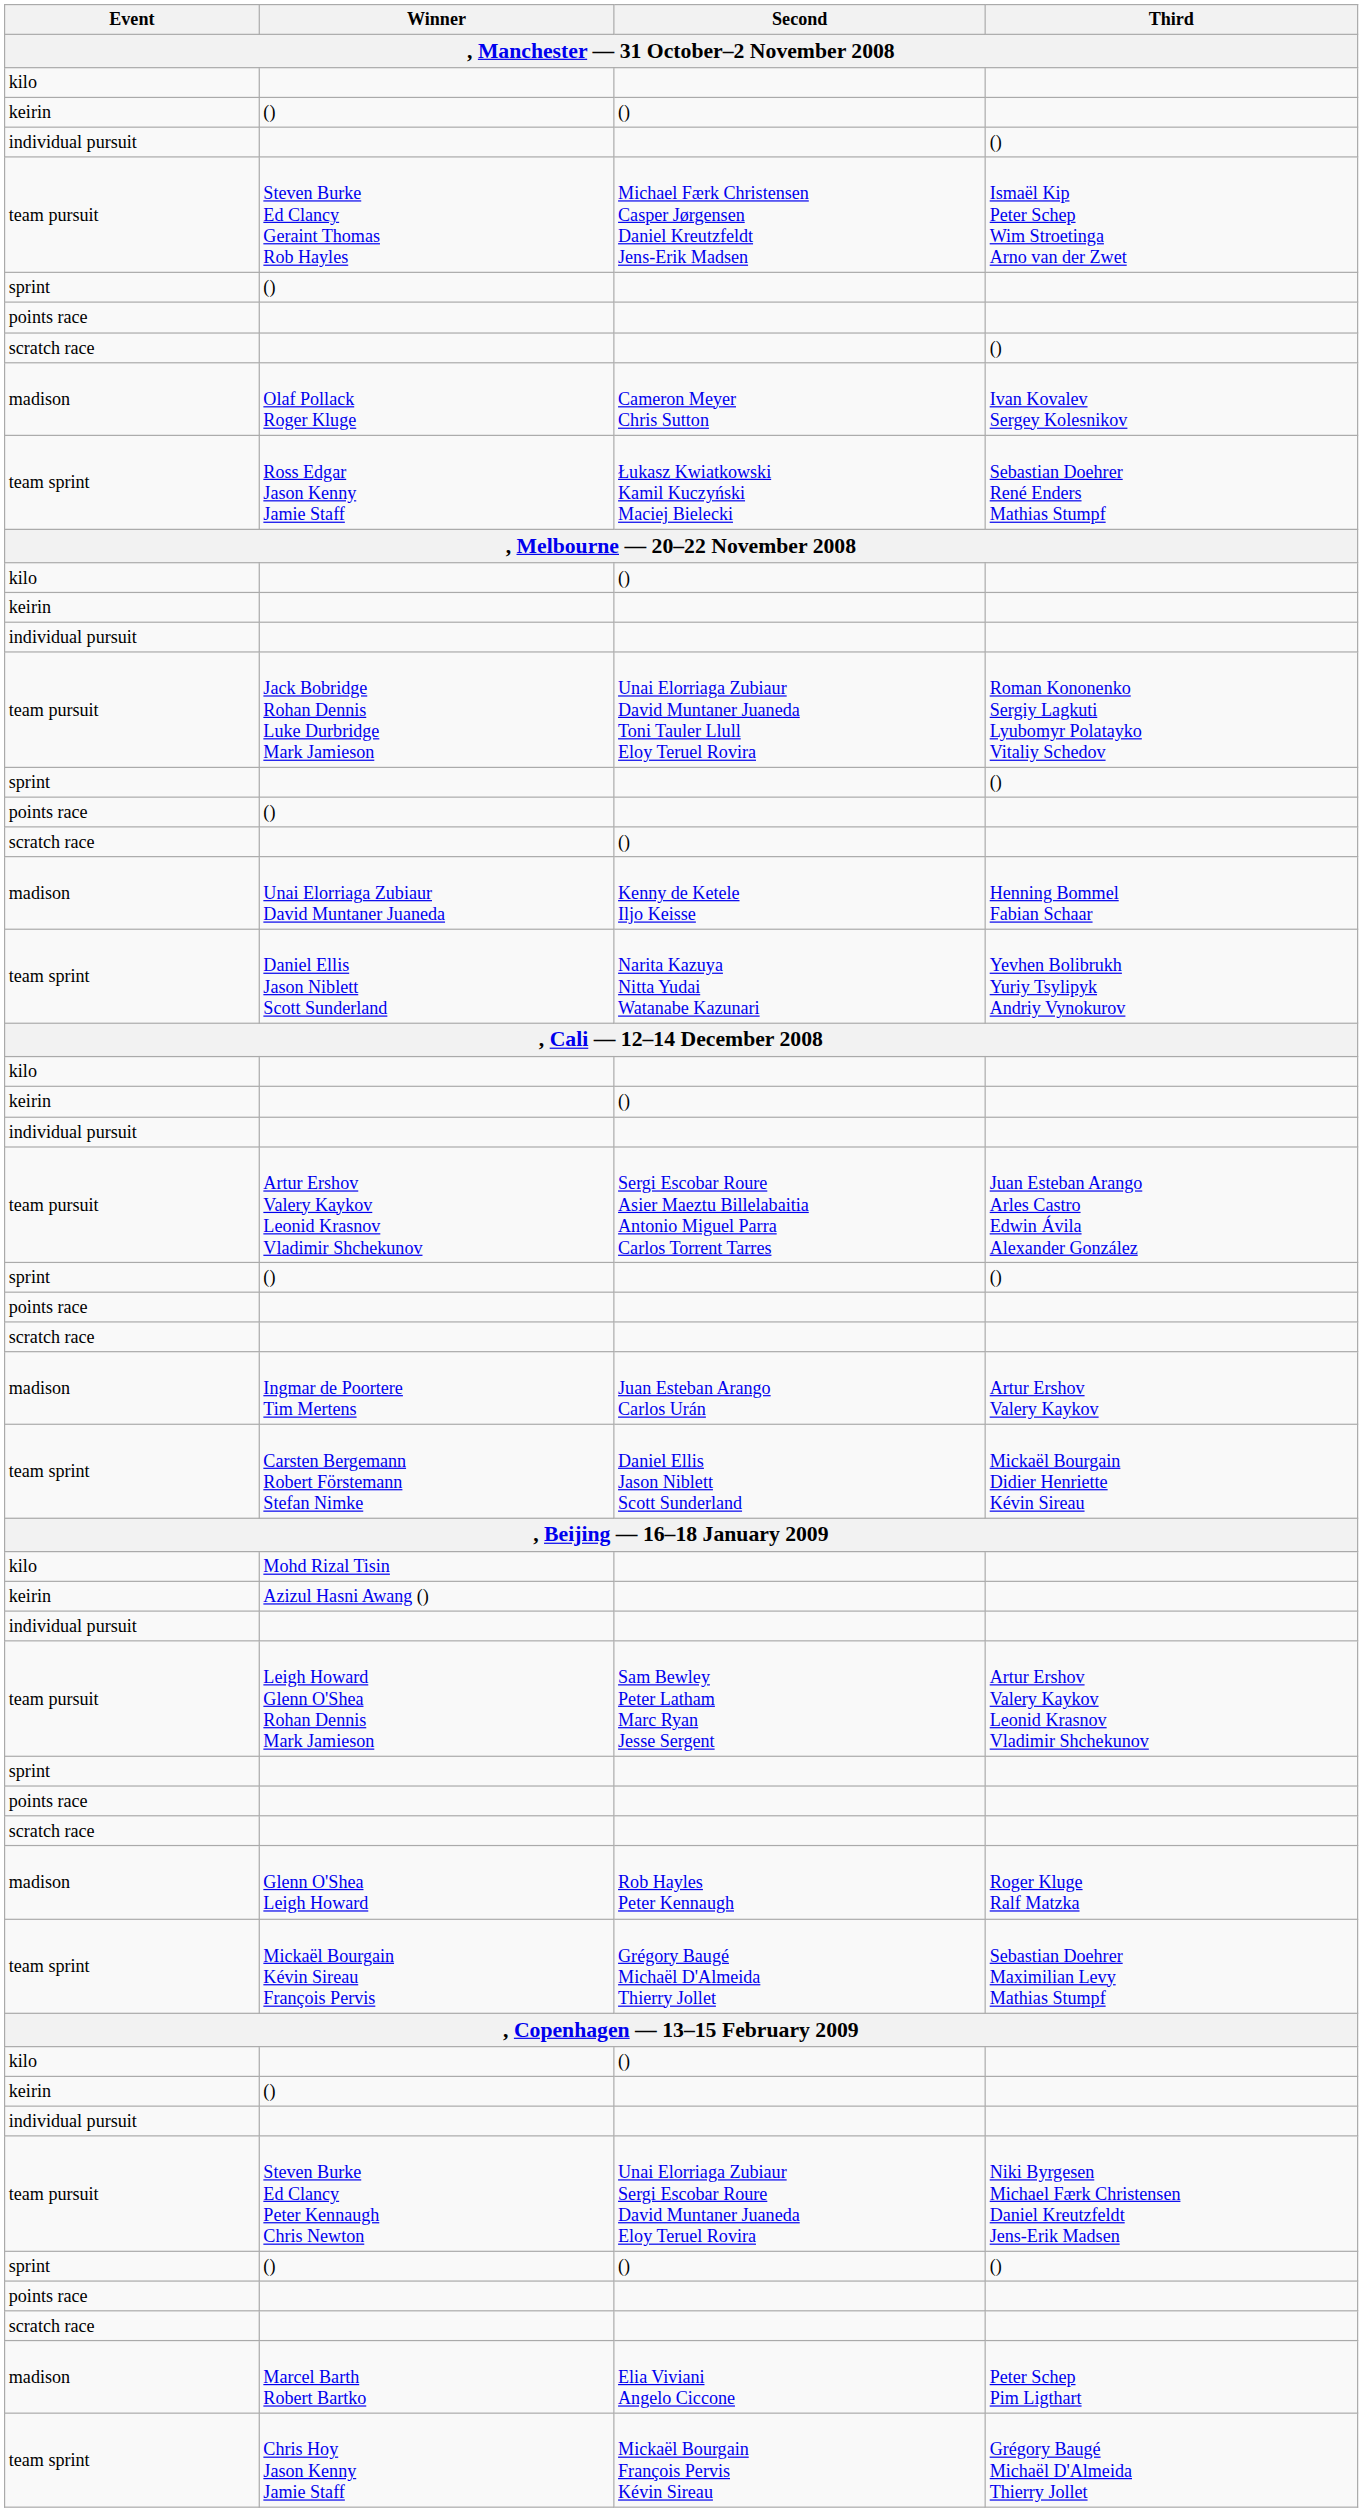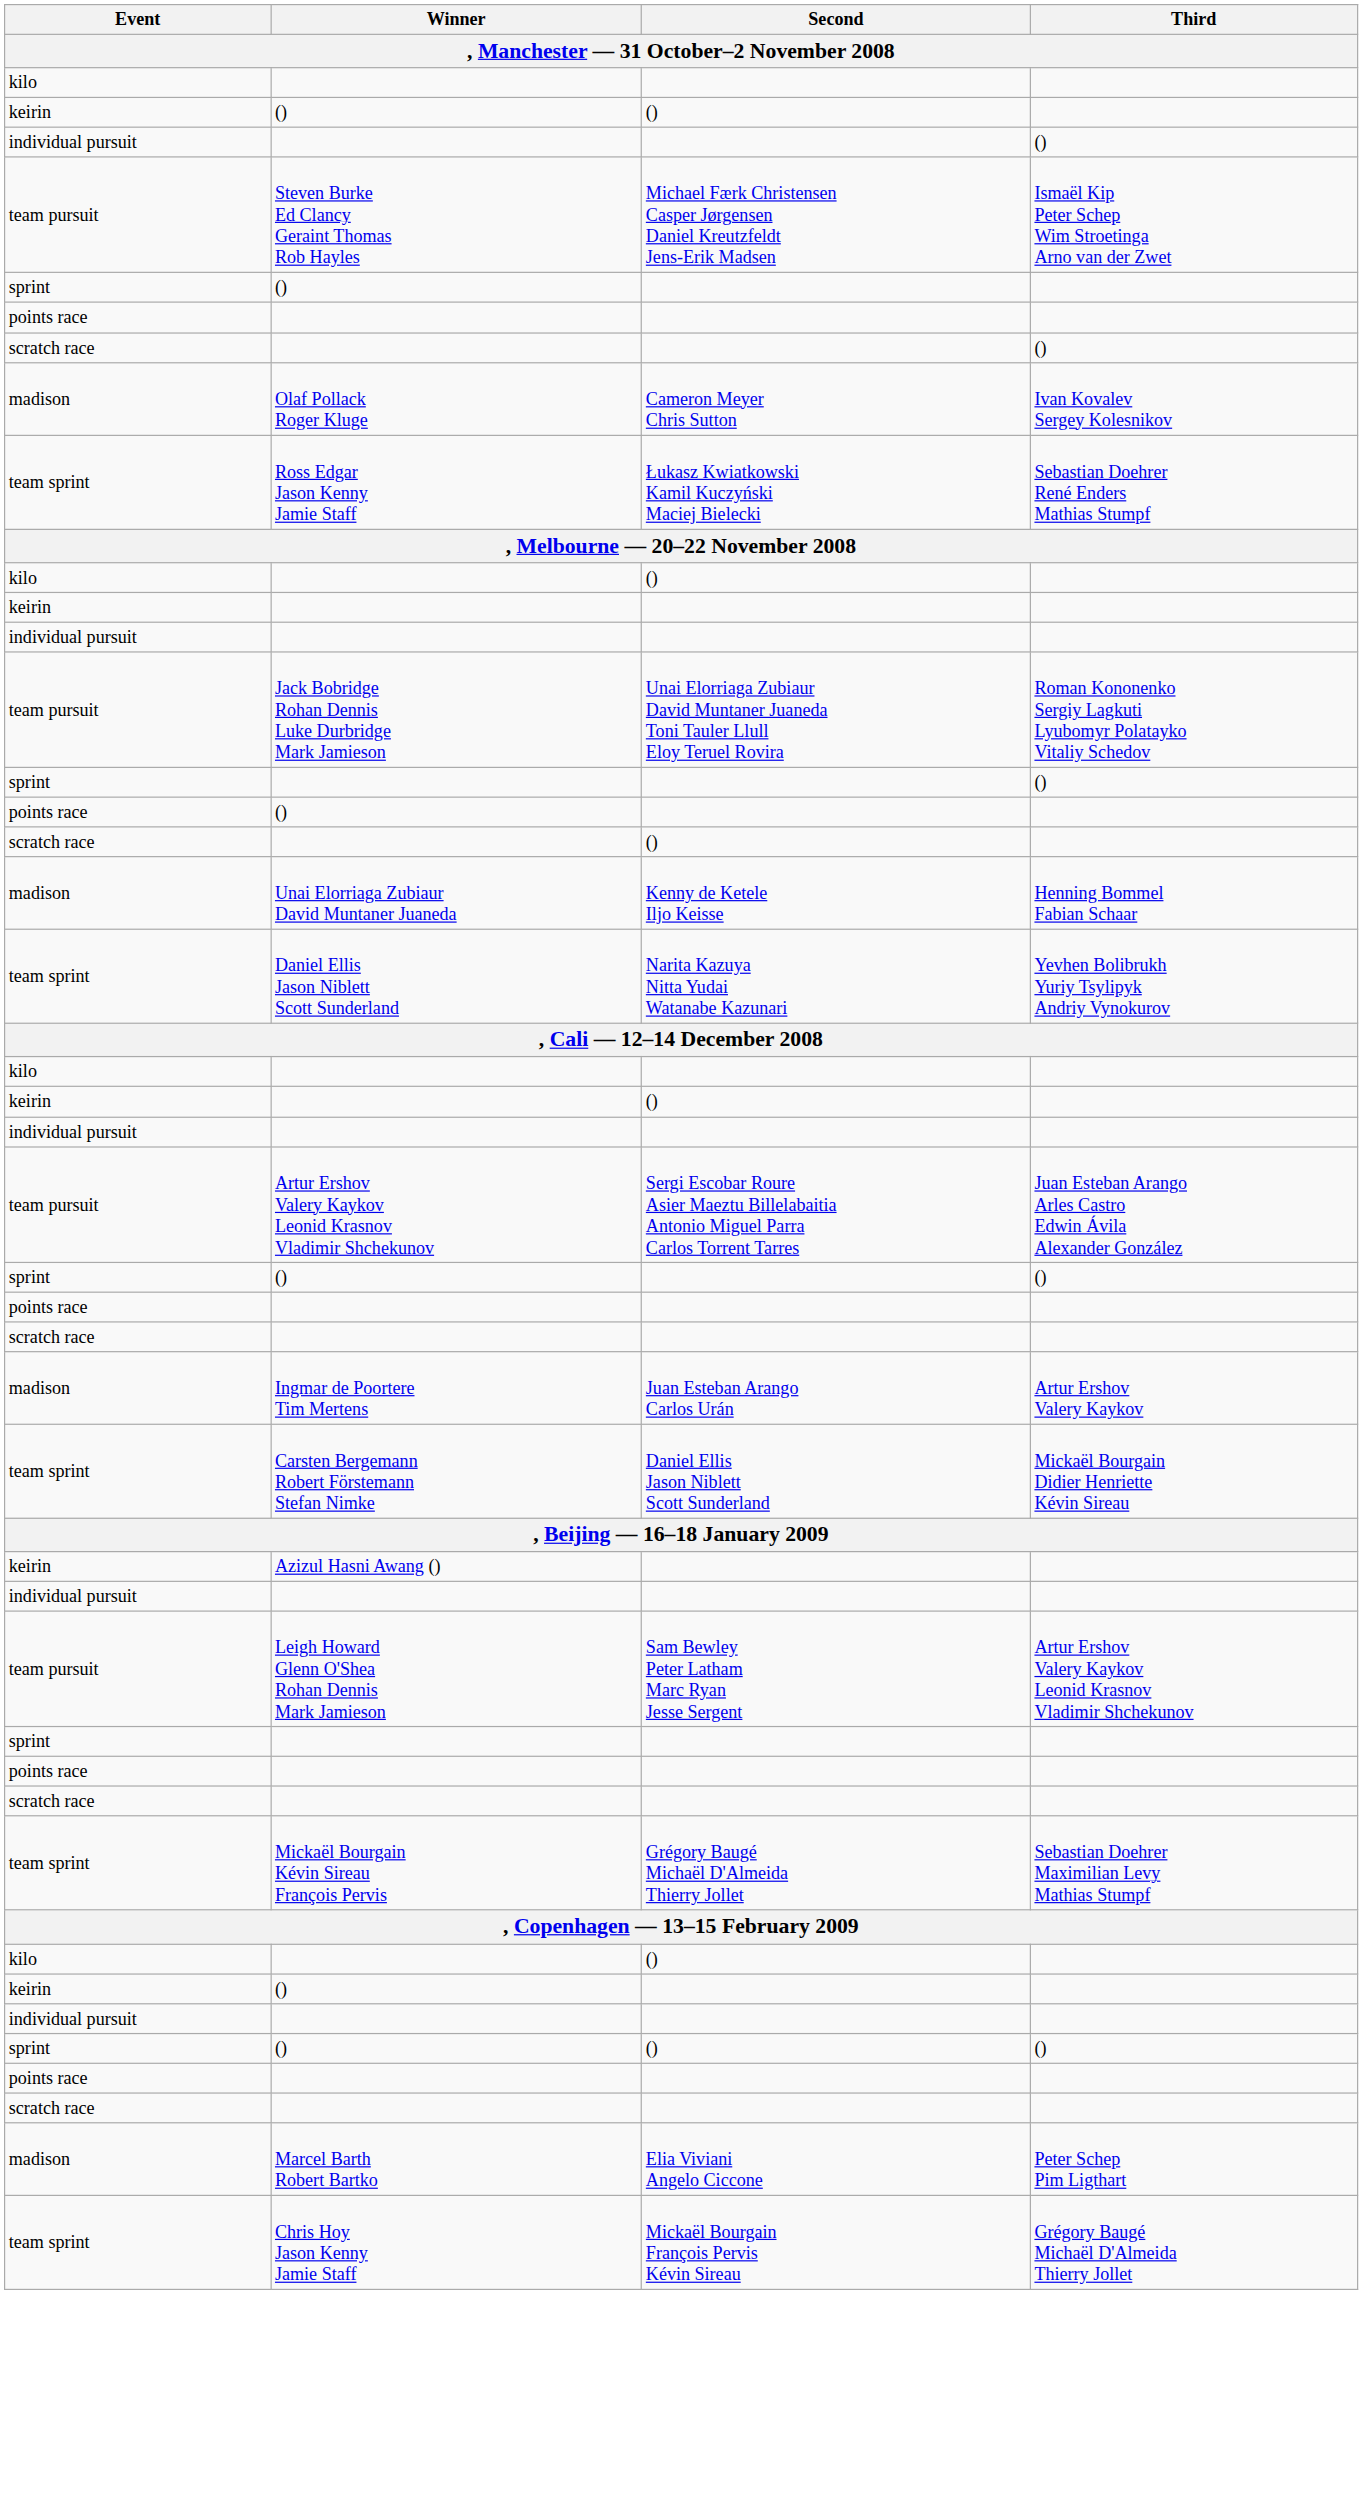- row: kilo | Mohd Rizal Tisin
- row: madison | Glenn O'Shea Leigh Howard | Rob Hayles Peter Kennaugh | Roger Kluge Ralf Matzka
- row: team pursuit | Steven Burke Ed Clancy Peter Kennaugh Chris Newton | Unai Elorriaga Zubiaur Sergi Escobar Roure David Muntaner Juaneda Eloy Teruel Rovira | Niki Byrgesen Michael Færk Christensen Daniel Kreutzfeldt Jens-Erik Madsen
